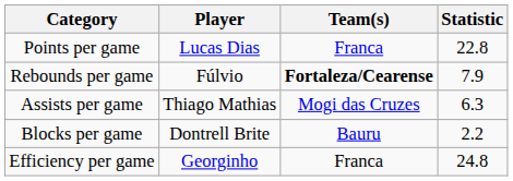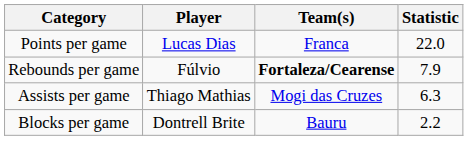Points per game | Statistic: 22.8 -> 22.0
- row: Efficiency per game | Georginho | Franca | 24.8
